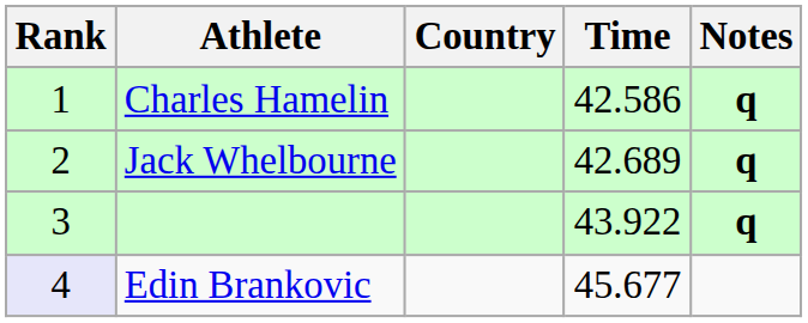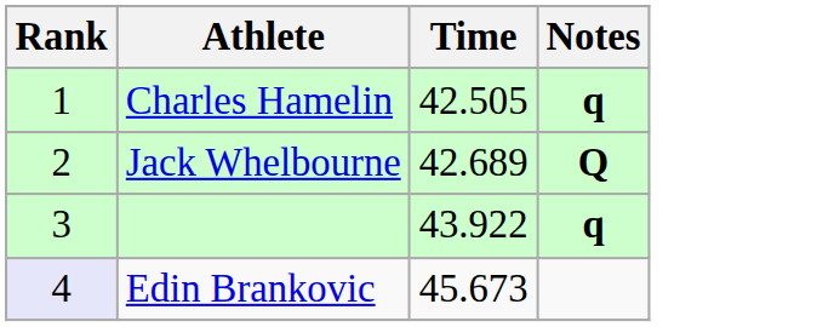- column: Country
Charles Hamelin | Time: 42.586 -> 42.505
Jack Whelbourne | Notes: q -> Q
Edin Brankovic | Time: 45.677 -> 45.673
